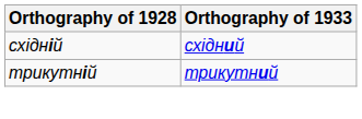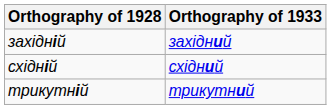+ row: західній | західний
